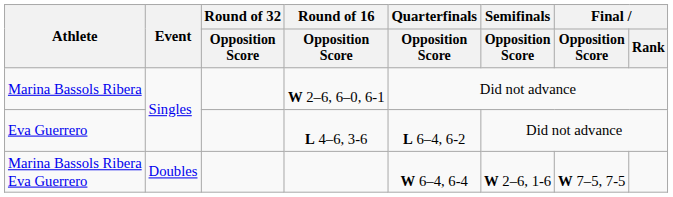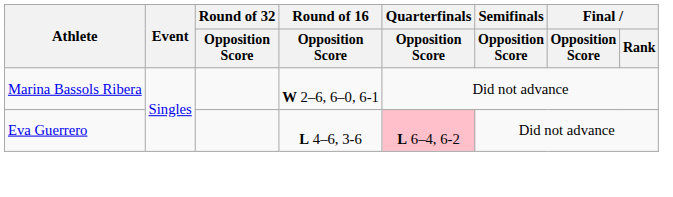Eva Guerrero | Quarterfinals / Opposition Score: no background -> pink background
- row: Marina Bassols Ribera Eva Guerrero | Doubles | W 6–4, 6-4 | W 2–6, 1-6 | W 7–5, 7-5
